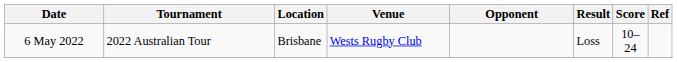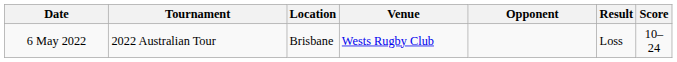- column: Ref
